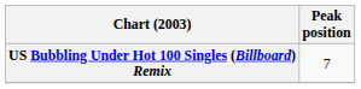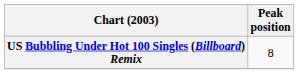US Bubbling Under Hot 100 Singles (Billboard) Remix | Peak position: 7 -> 8
